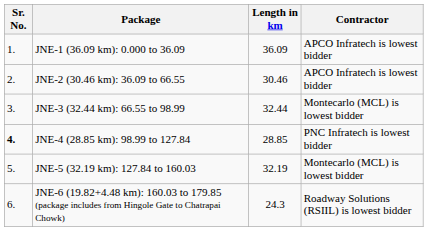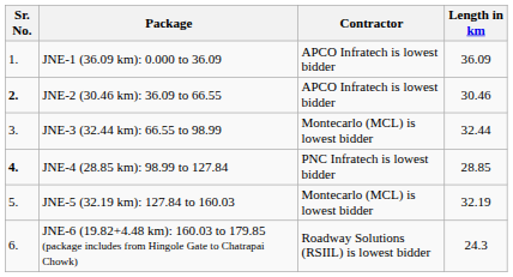columns swapped: Length in km <-> Contractor
JNE-2 (30.46 km): 36.09 to 66.55 | Sr. No.: normal -> bold
